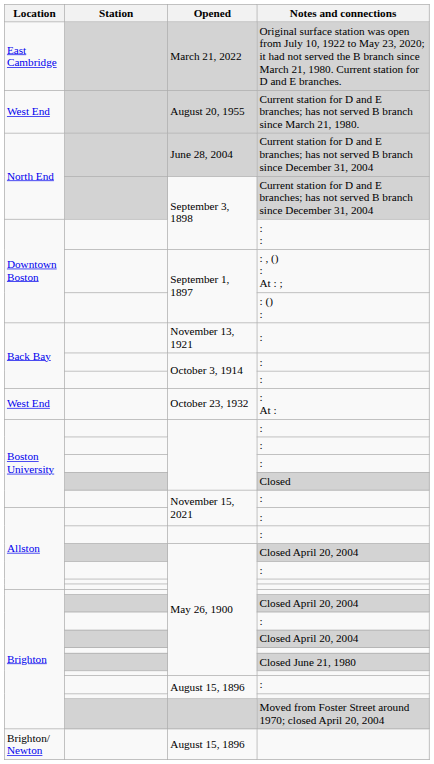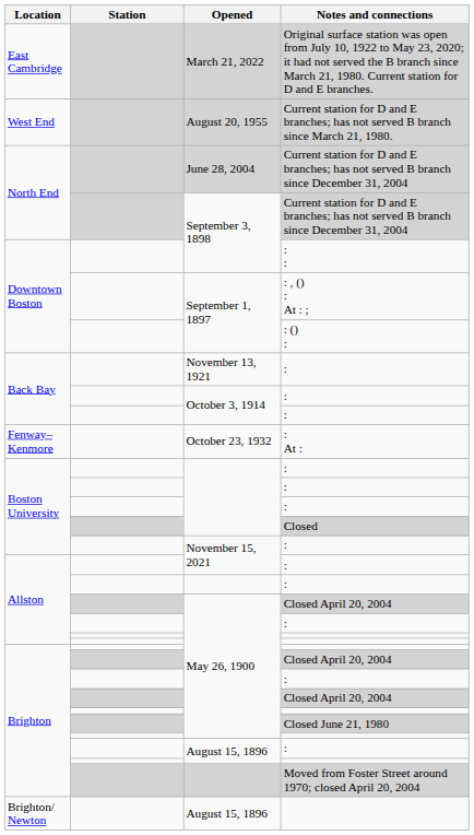: At : | Location: West End -> Fenway–Kenmore
